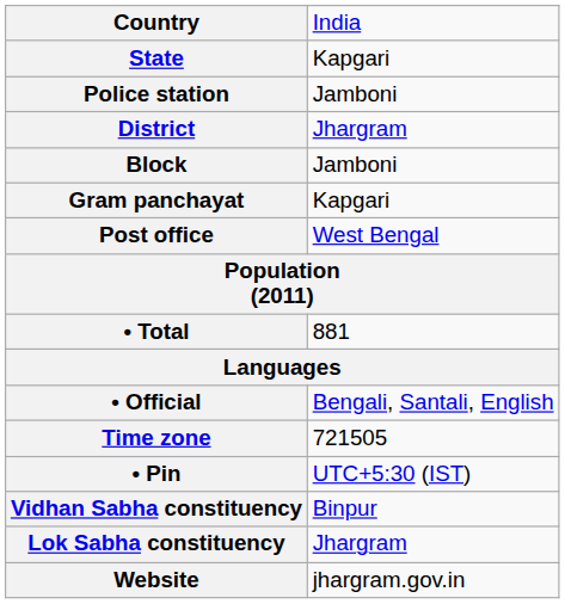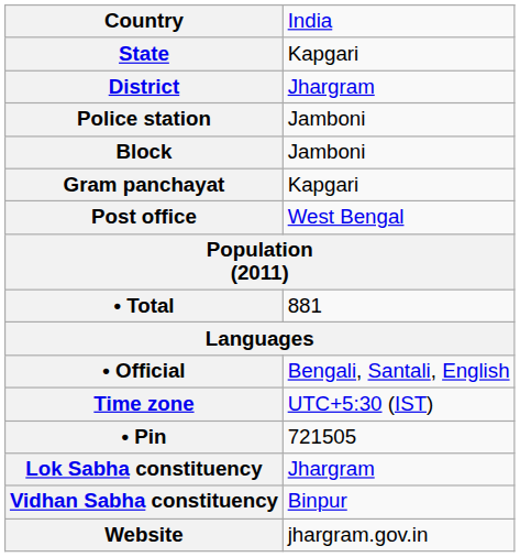rows swapped: District <-> Police station
Time zone | column 2: 721505 -> UTC+5:30 (IST)
• Pin | column 2: UTC+5:30 (IST) -> 721505
rows swapped: Lok Sabha constituency <-> Vidhan Sabha constituency
